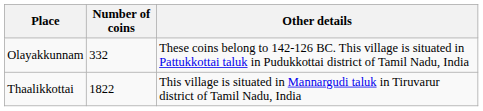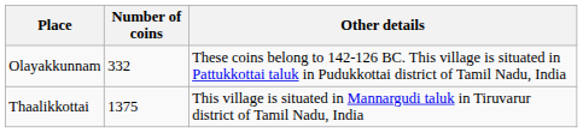Thaalikkottai | Number of coins: 1822 -> 1375
